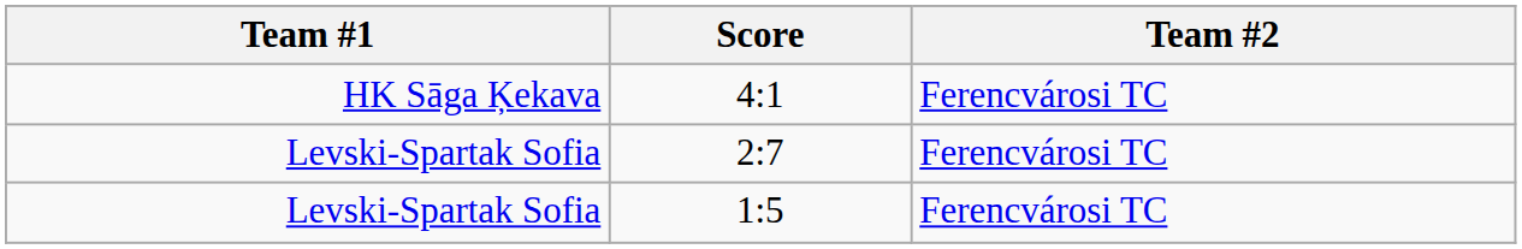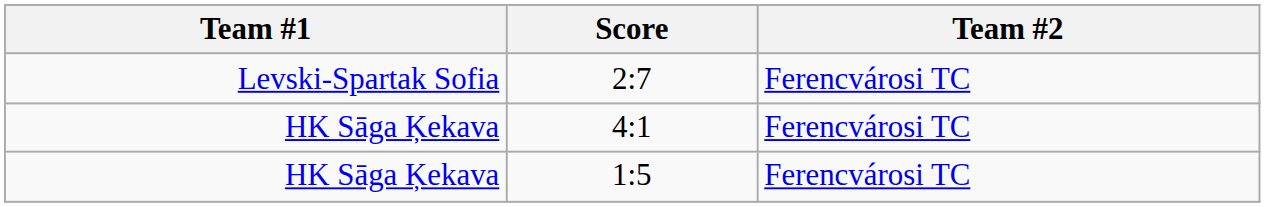rows swapped: 2:7 <-> 4:1
1:5 | Team #1: Levski-Spartak Sofia -> HK Sāga Ķekava
